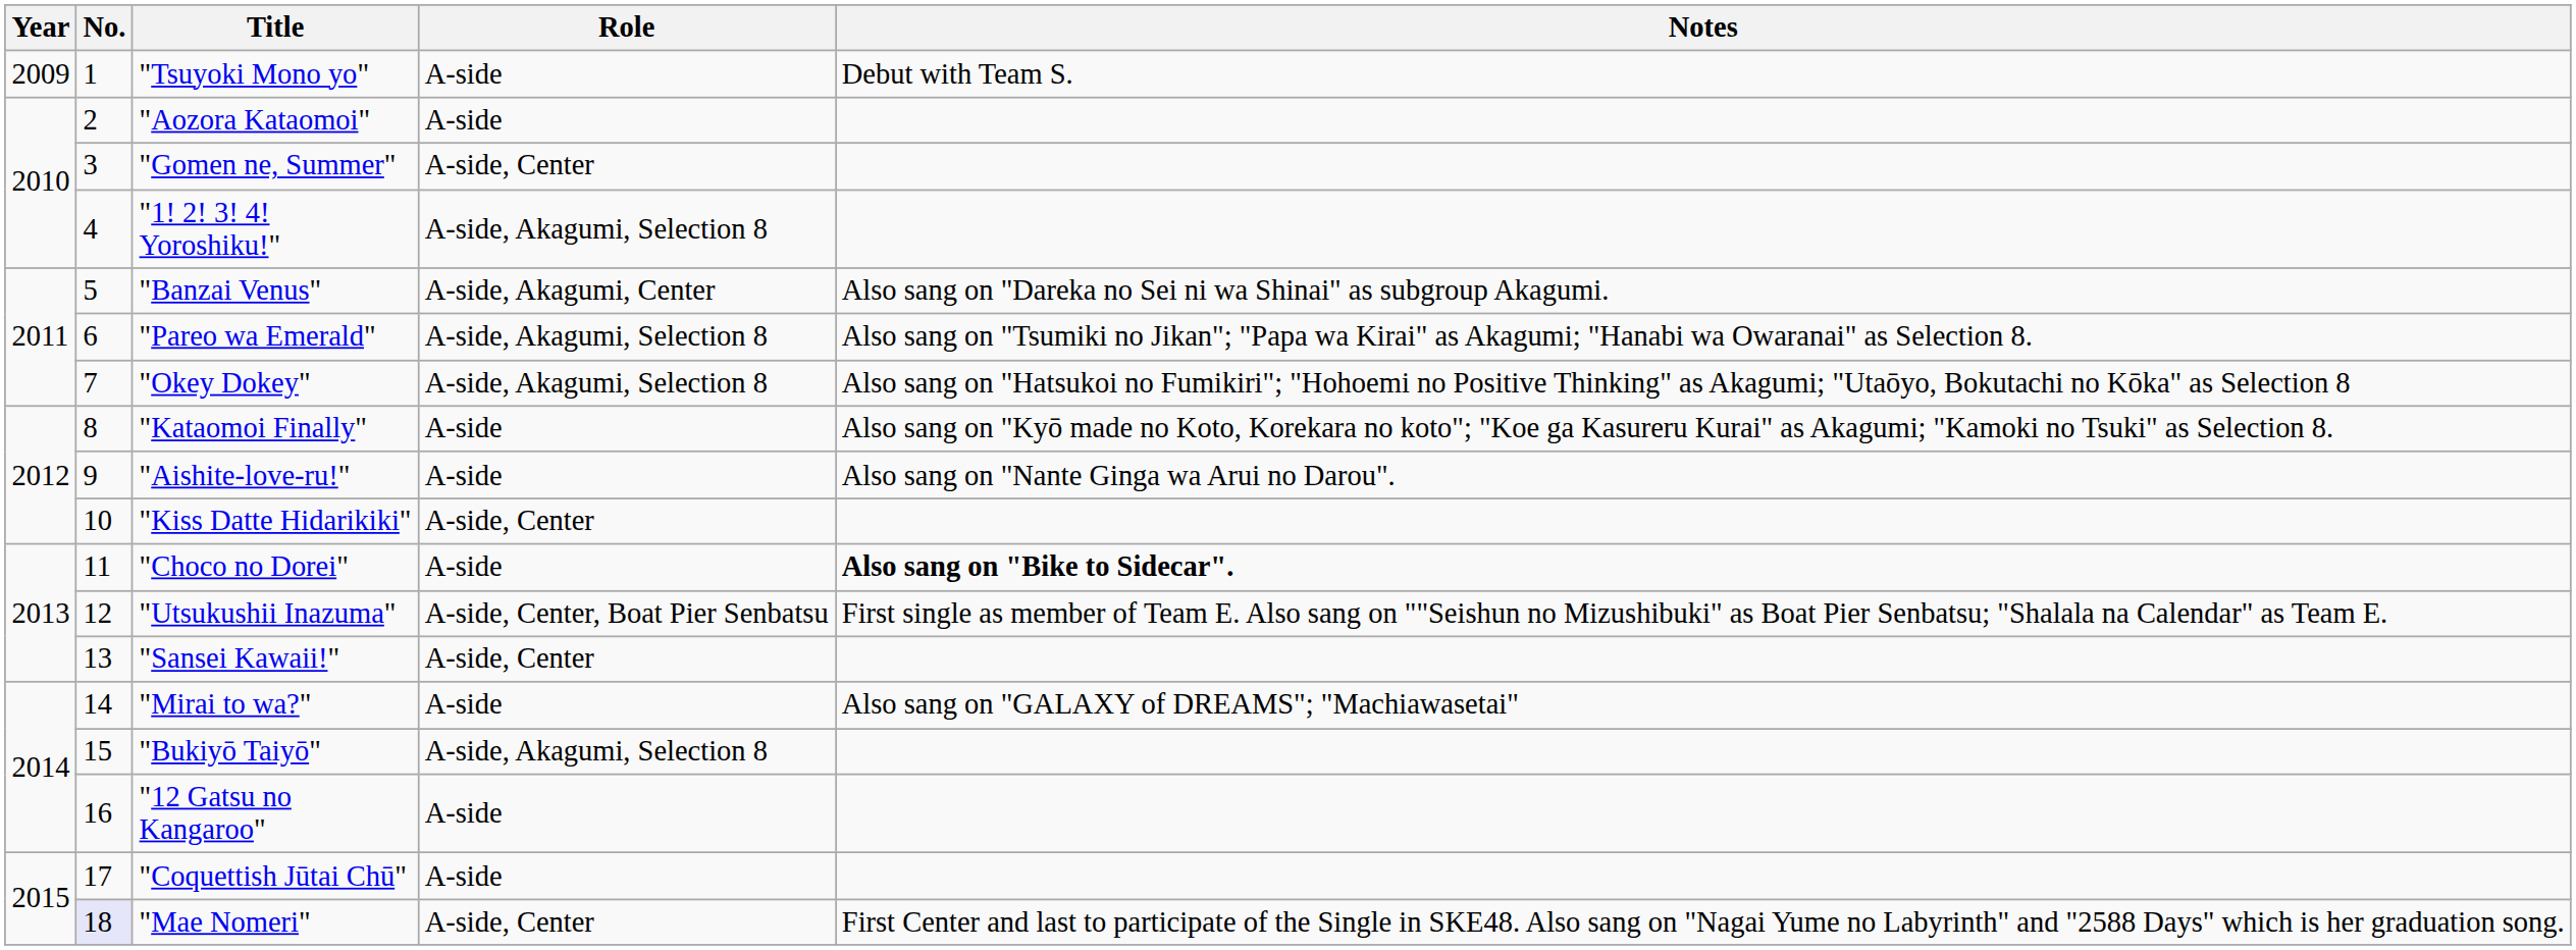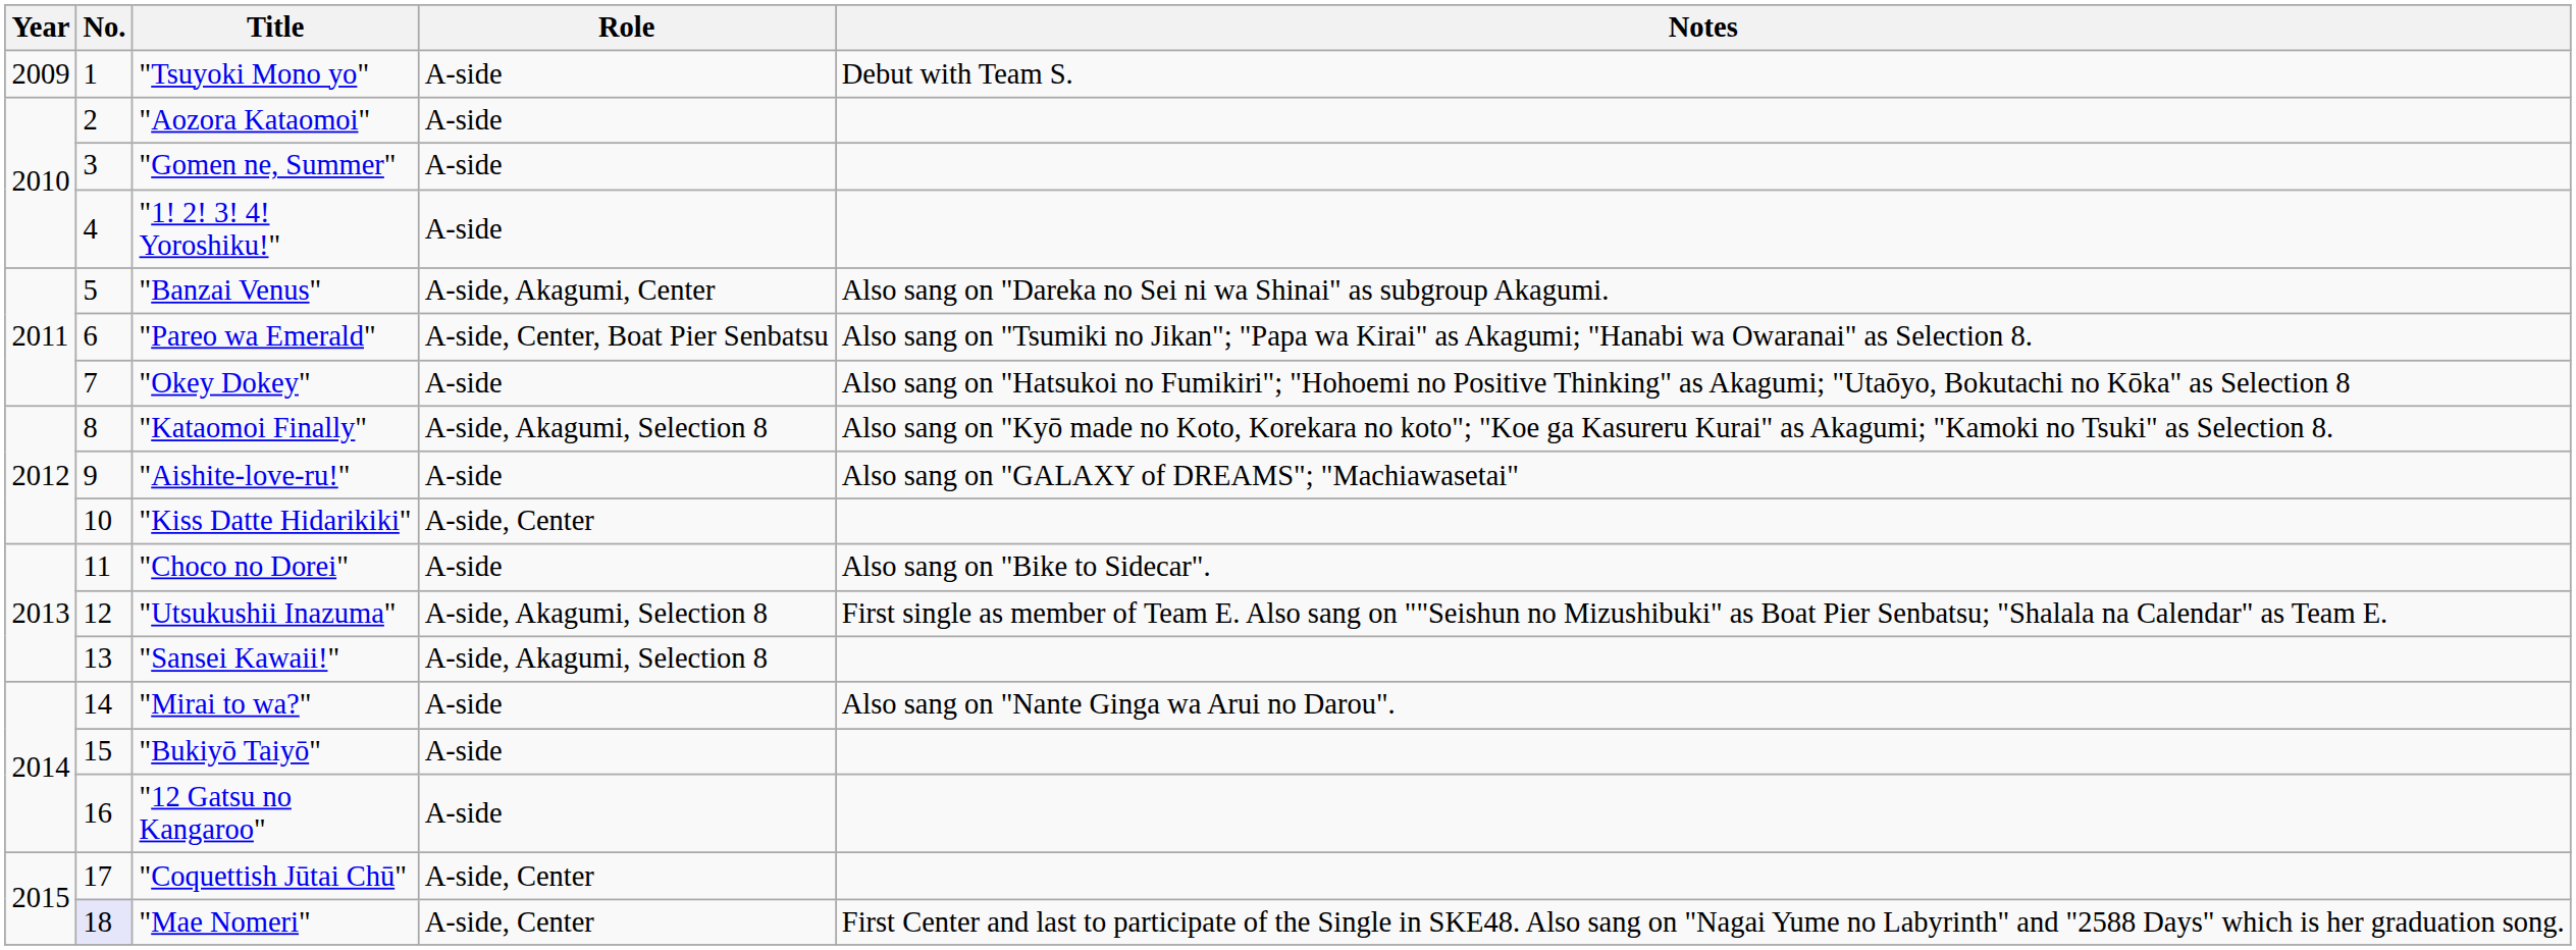"Gomen ne, Summer" | Role: A-side, Center -> A-side
"1! 2! 3! 4! Yoroshiku!" | Role: A-side, Akagumi, Selection 8 -> A-side
"Pareo wa Emerald" | Role: A-side, Akagumi, Selection 8 -> A-side, Center, Boat Pier Senbatsu
"Okey Dokey" | Role: A-side, Akagumi, Selection 8 -> A-side
"Kataomoi Finally" | Role: A-side -> A-side, Akagumi, Selection 8
"Aishite-love-ru!" | Notes: Also sang on "Nante Ginga wa Arui no Darou". -> Also sang on "GALAXY of DREAMS"; "Machiawasetai"
"Choco no Dorei" | Notes: bold -> normal
"Utsukushii Inazuma" | Role: A-side, Center, Boat Pier Senbatsu -> A-side, Akagumi, Selection 8
"Sansei Kawaii!" | Role: A-side, Center -> A-side, Akagumi, Selection 8
"Mirai to wa?" | Notes: Also sang on "GALAXY of DREAMS"; "Machiawasetai" -> Also sang on "Nante Ginga wa Arui no Darou".
"Bukiyō Taiyō" | Role: A-side, Akagumi, Selection 8 -> A-side
"Coquettish Jūtai Chū" | Role: A-side -> A-side, Center
